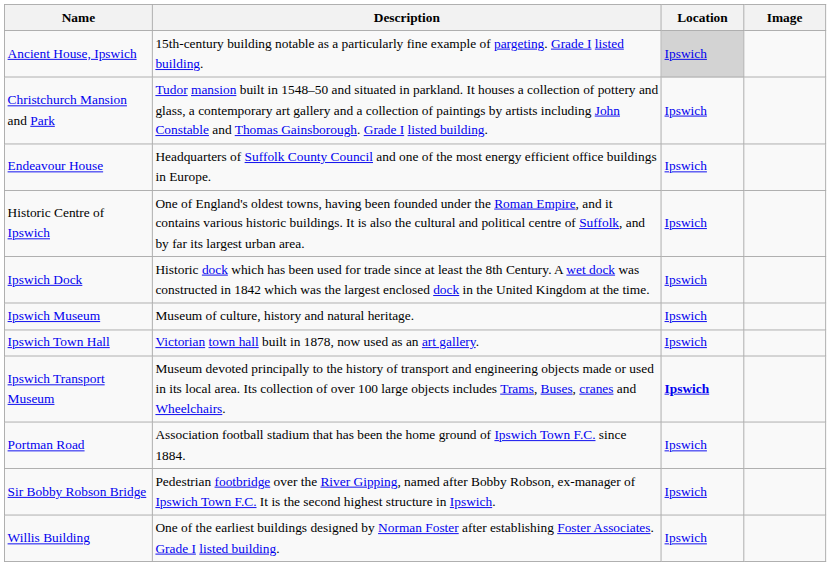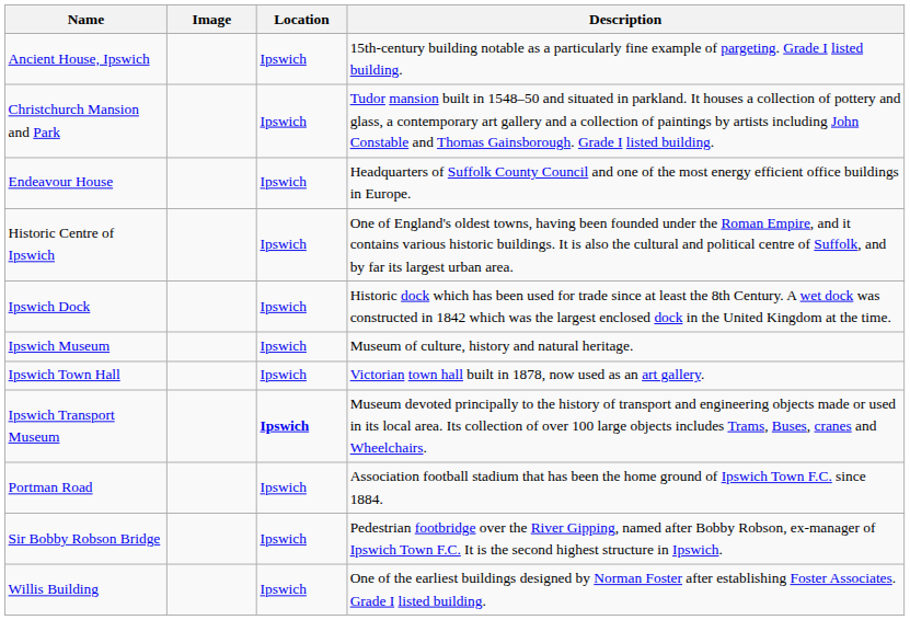columns swapped: Image <-> Description
Ancient House, Ipswich | Location: lightgrey background -> no background
